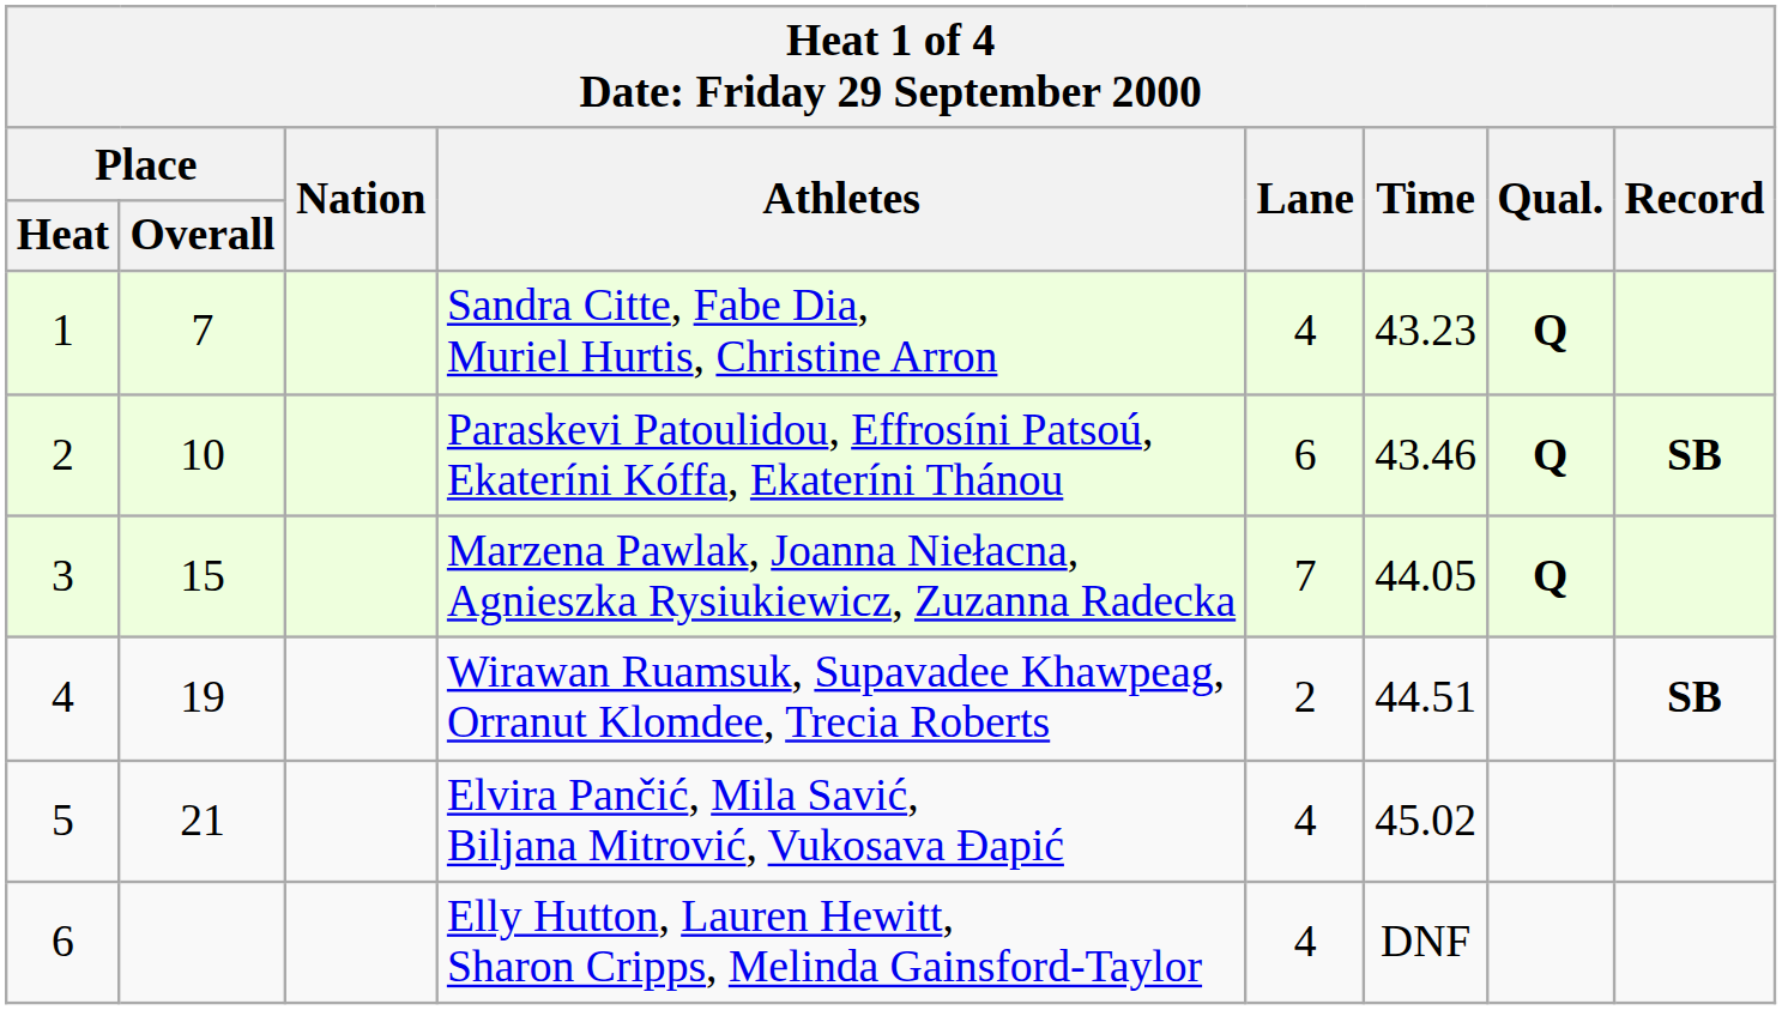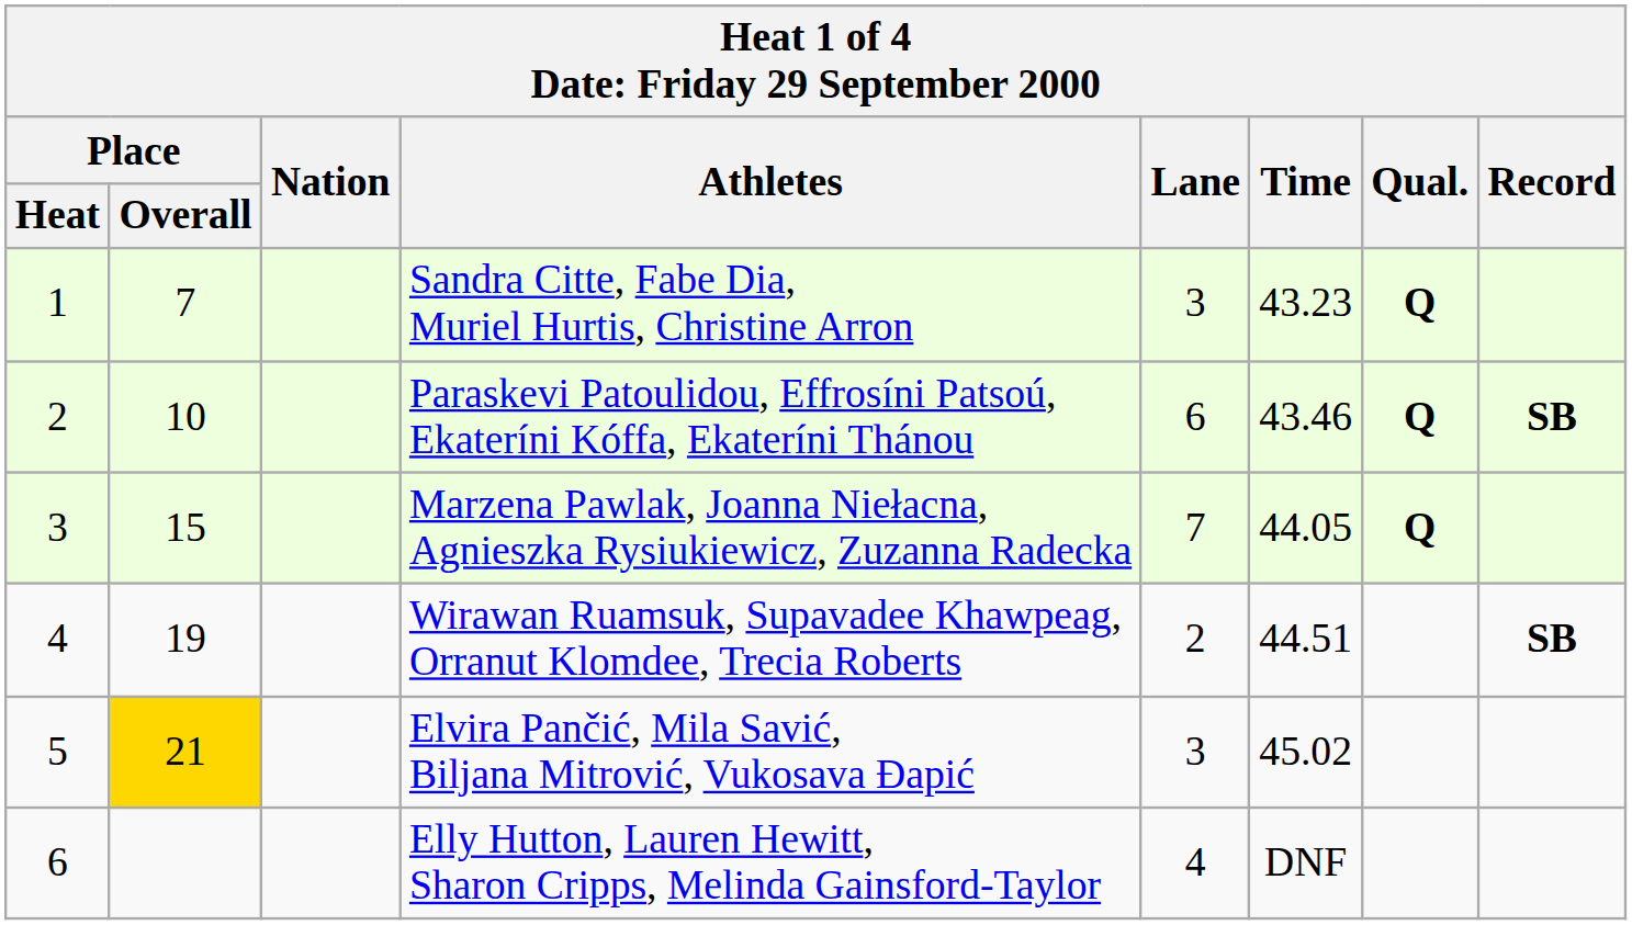Sandra Citte, Fabe Dia, Muriel Hurtis, Christine Arron | Lane: 4 -> 3
Elvira Pančić, Mila Savić, Biljana Mitrović, Vukosava Đapić | Place / Overall: no background -> gold background
Elvira Pančić, Mila Savić, Biljana Mitrović, Vukosava Đapić | Lane: 4 -> 3
